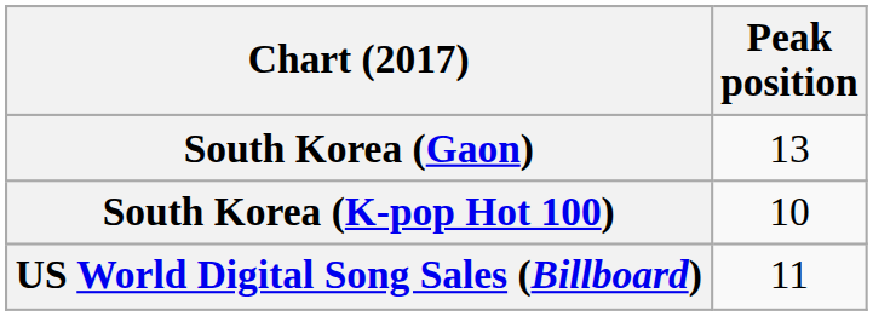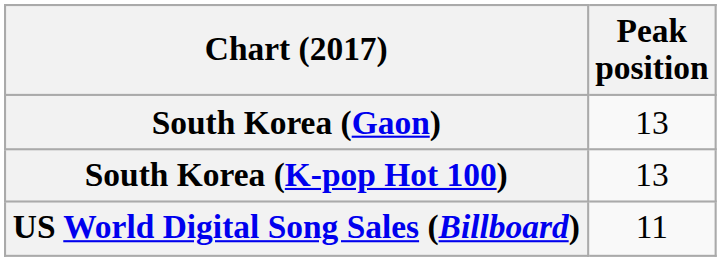South Korea (K-pop Hot 100) | Peak position: 10 -> 13
